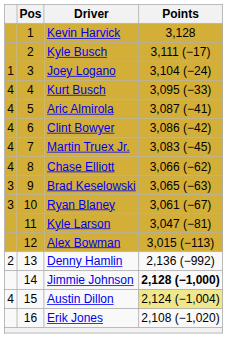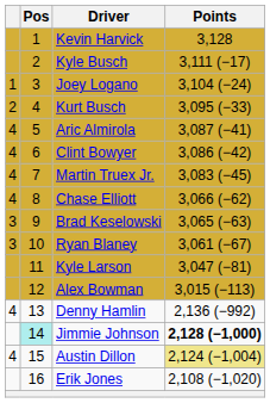Kurt Busch | column 1: 4 -> 2
Denny Hamlin | column 1: 2 -> 4
Jimmie Johnson | Pos: no background -> paleturquoise background
